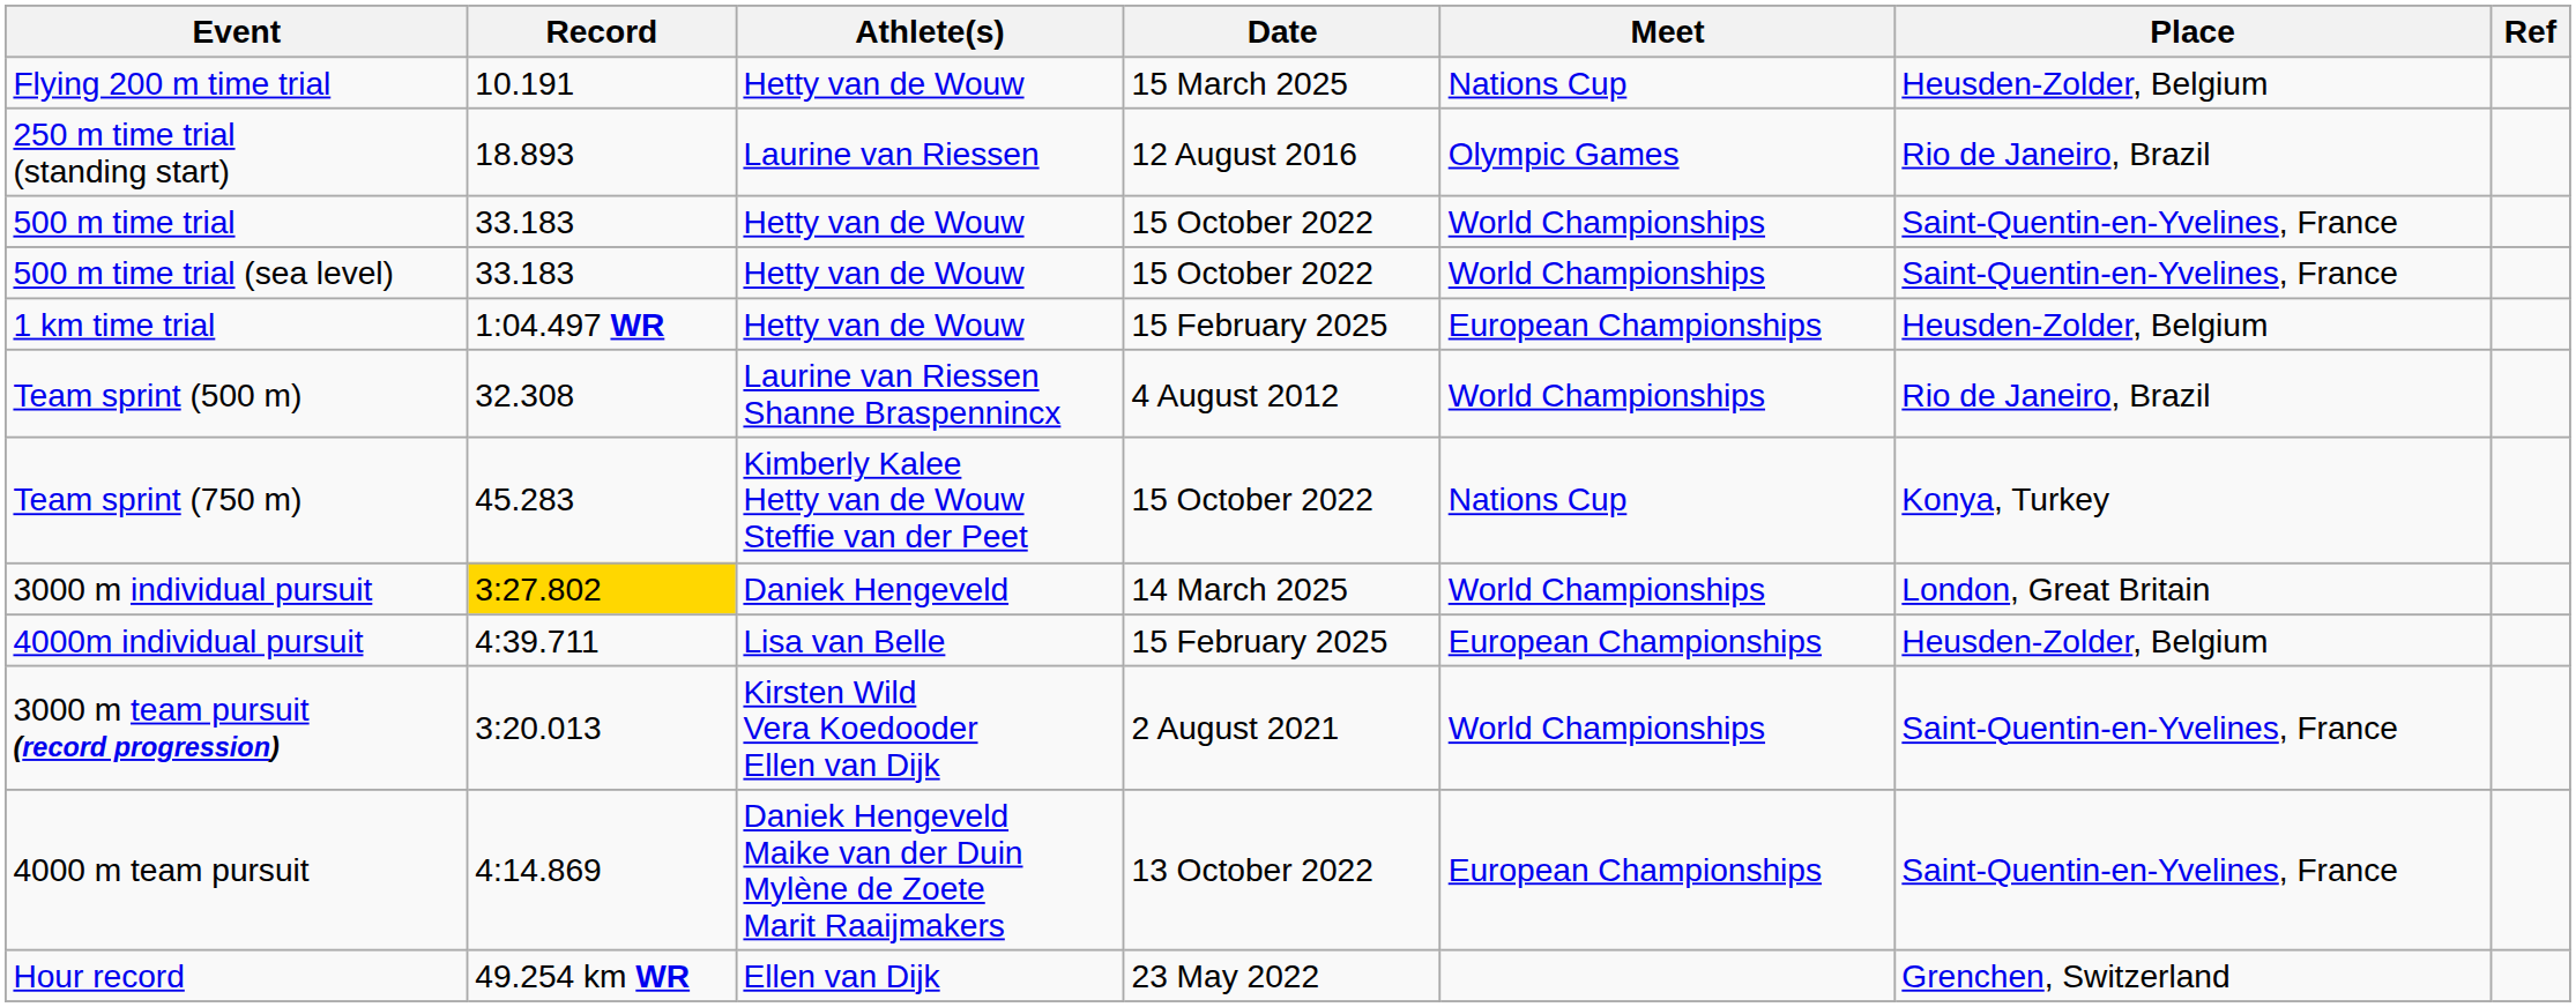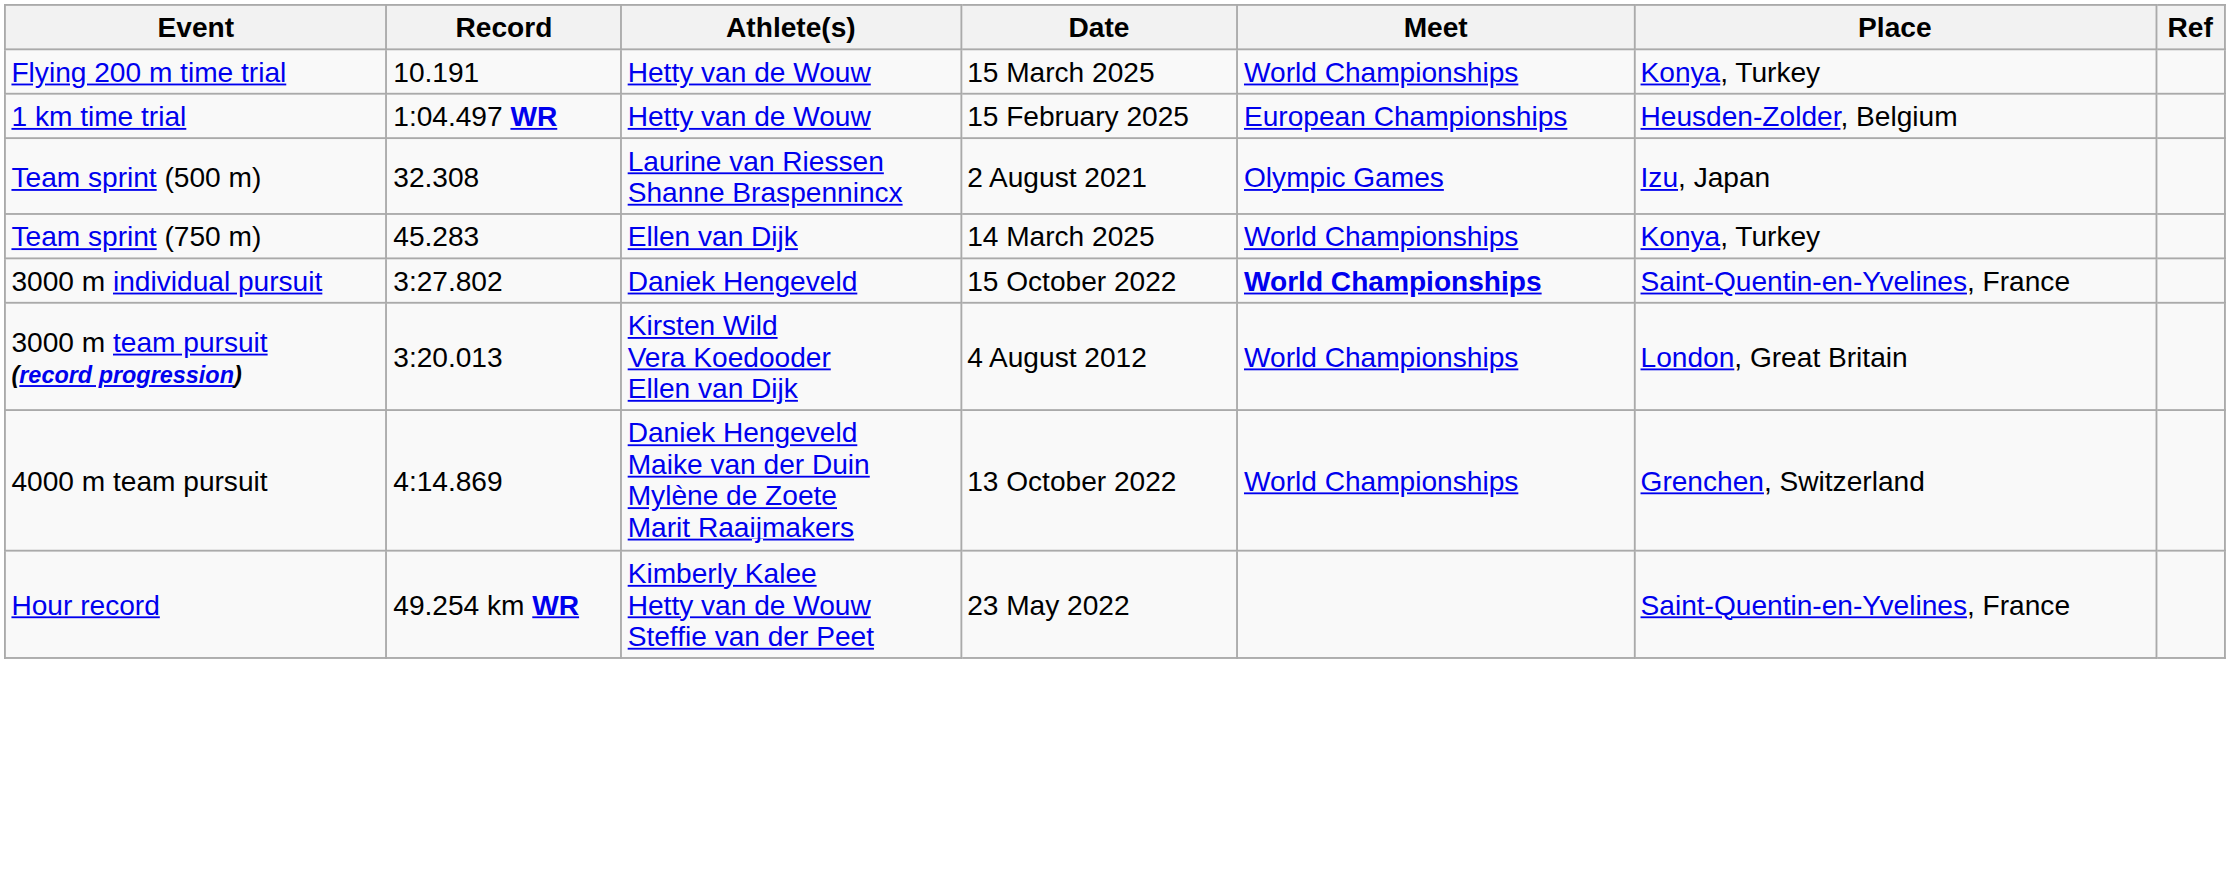Flying 200 m time trial | Meet: Nations Cup -> World Championships
Flying 200 m time trial | Place: Heusden-Zolder, Belgium -> Konya, Turkey
- row: 250 m time trial (standing start) | 18.893 | Laurine van Riessen | 12 August 2016 | Olympic Games | Rio de Janeiro, Brazil
- row: 500 m time trial | 33.183 | Hetty van de Wouw | 15 October 2022 | World Championships | Saint-Quentin-en-Yvelines, France
- row: 500 m time trial (sea level) | 33.183 | Hetty van de Wouw | 15 October 2022 | World Championships | Saint-Quentin-en-Yvelines, France
Team sprint (500 m) | Date: 4 August 2012 -> 2 August 2021
Team sprint (500 m) | Meet: World Championships -> Olympic Games
Team sprint (500 m) | Place: Rio de Janeiro, Brazil -> Izu, Japan
Team sprint (750 m) | Athlete(s): Kimberly Kalee Hetty van de Wouw Steffie van der Peet -> Ellen van Dijk
Team sprint (750 m) | Date: 15 October 2022 -> 14 March 2025
Team sprint (750 m) | Meet: Nations Cup -> World Championships
3000 m individual pursuit | Record: gold background -> no background
3000 m individual pursuit | Date: 14 March 2025 -> 15 October 2022
3000 m individual pursuit | Meet: normal -> bold
3000 m individual pursuit | Place: London, Great Britain -> Saint-Quentin-en-Yvelines, France
- row: 4000m individual pursuit | 4:39.711 | Lisa van Belle | 15 February 2025 | European Championships | Heusden-Zolder, Belgium
3000 m team pursuit (record progression) | Date: 2 August 2021 -> 4 August 2012
3000 m team pursuit (record progression) | Place: Saint-Quentin-en-Yvelines, France -> London, Great Britain
4000 m team pursuit | Meet: European Championships -> World Championships
4000 m team pursuit | Place: Saint-Quentin-en-Yvelines, France -> Grenchen, Switzerland
Hour record | Athlete(s): Ellen van Dijk -> Kimberly Kalee Hetty van de Wouw Steffie van der Peet
Hour record | Place: Grenchen, Switzerland -> Saint-Quentin-en-Yvelines, France
